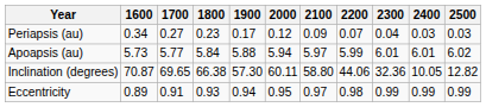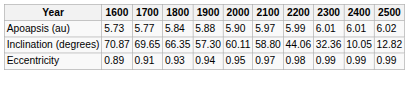- row: Periapsis (au) | 0.34 | 0.27 | 0.23 | 0.17 | 0.12 | 0.09 | 0.07 | 0.04 | 0.03 | 0.03
Apoapsis (au) | 2000: 5.94 -> 5.90
Inclination (degrees) | 1800: 66.38 -> 66.35
